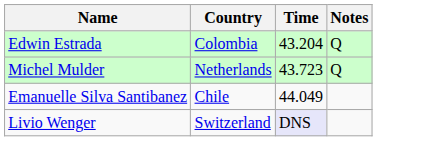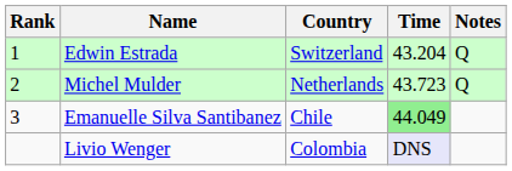+ column: Rank | 1 | 2 | 3
Edwin Estrada | Country: Colombia -> Switzerland
Emanuelle Silva Santibanez | Time: no background -> lightgreen background
Livio Wenger | Country: Switzerland -> Colombia
